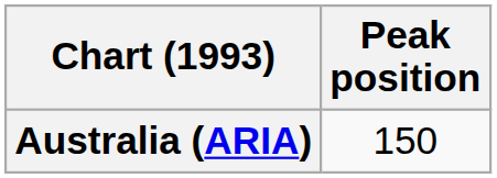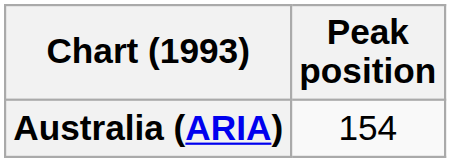Australia (ARIA) | Peak position: 150 -> 154
